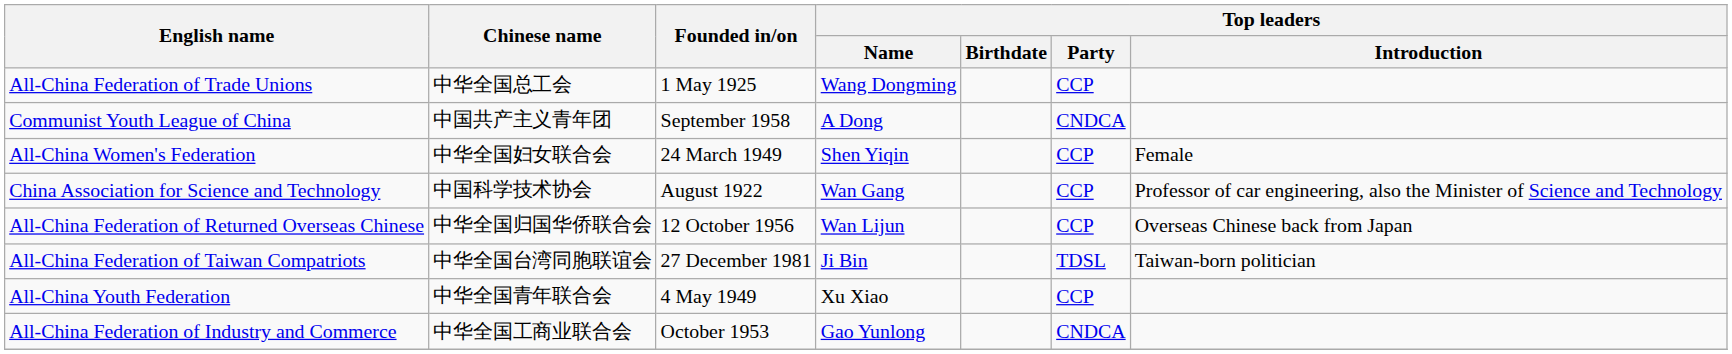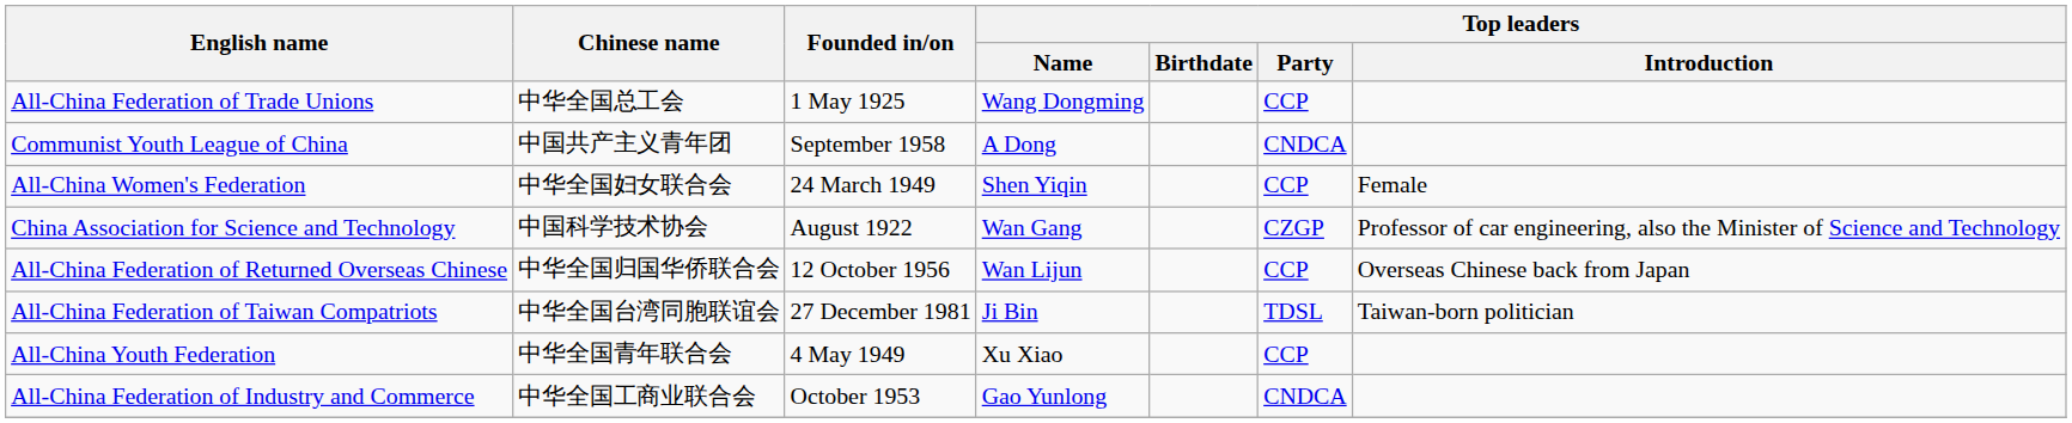China Association for Science and Technology | Top leaders / Party: CCP -> CZGP
